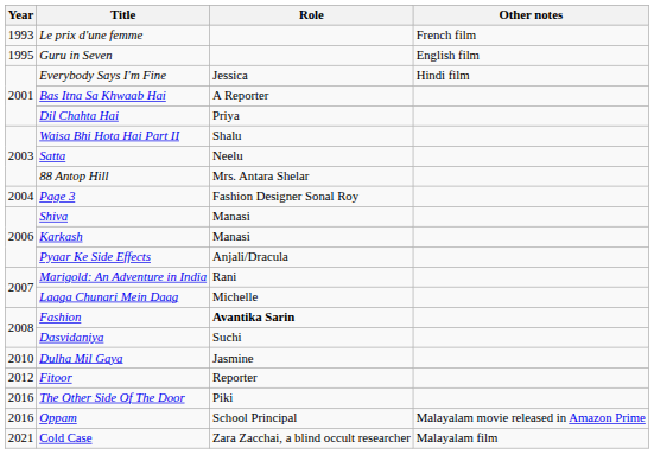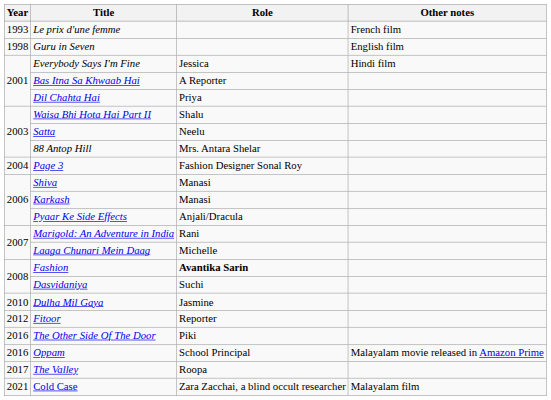Guru in Seven | Year: 1995 -> 1998
+ row: 2017 | The Valley | Roopa
